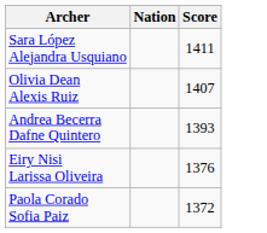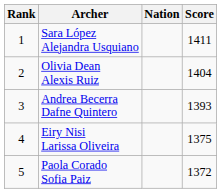+ column: Rank | 1 | 2 | 3 | 4 | 5
Olivia Dean Alexis Ruiz | Score: 1407 -> 1404
Eiry Nisi Larissa Oliveira | Score: 1376 -> 1375
